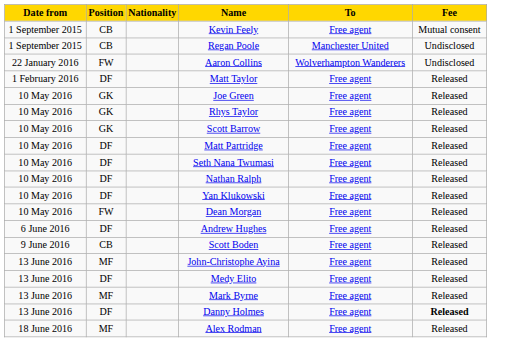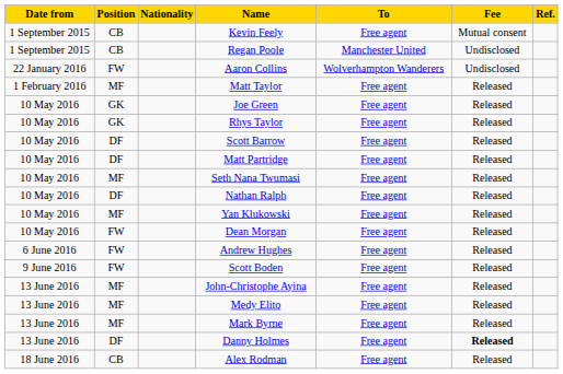+ column: Ref.
Matt Taylor | Position: DF -> MF
Scott Barrow | Position: GK -> DF
Seth Nana Twumasi | Position: DF -> MF
Yan Klukowski | Position: DF -> MF
Andrew Hughes | Position: DF -> FW
Scott Boden | Position: CB -> FW
Medy Elito | Position: DF -> MF
Alex Rodman | Position: MF -> CB
